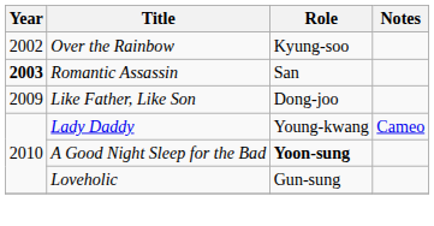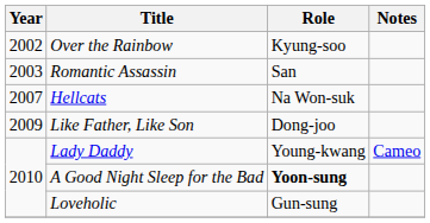Romantic Assassin | Year: bold -> normal
+ row: 2007 | Hellcats | Na Won-suk
